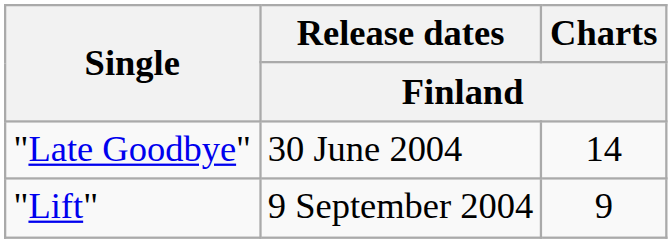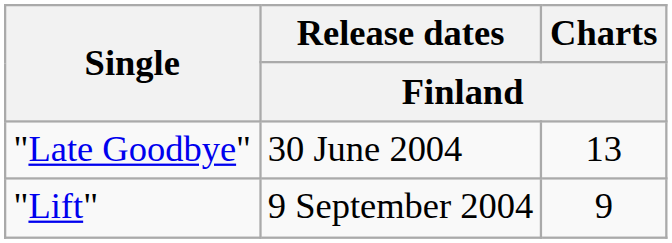"Late Goodbye" | Charts / Finland: 14 -> 13
